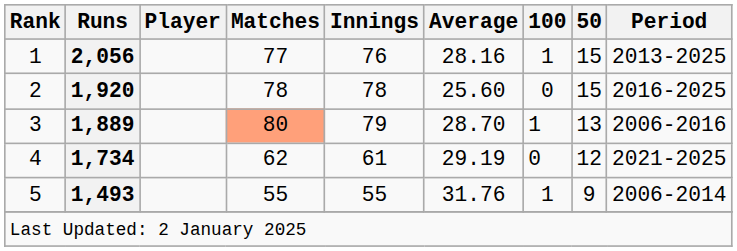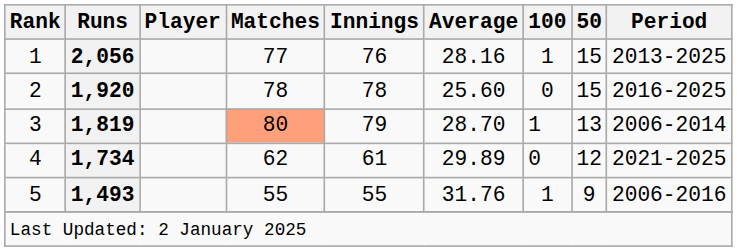3 | Runs: 1,889 -> 1,819
3 | Period: 2006-2016 -> 2006-2014
4 | Average: 29.19 -> 29.89
5 | Period: 2006-2014 -> 2006-2016
